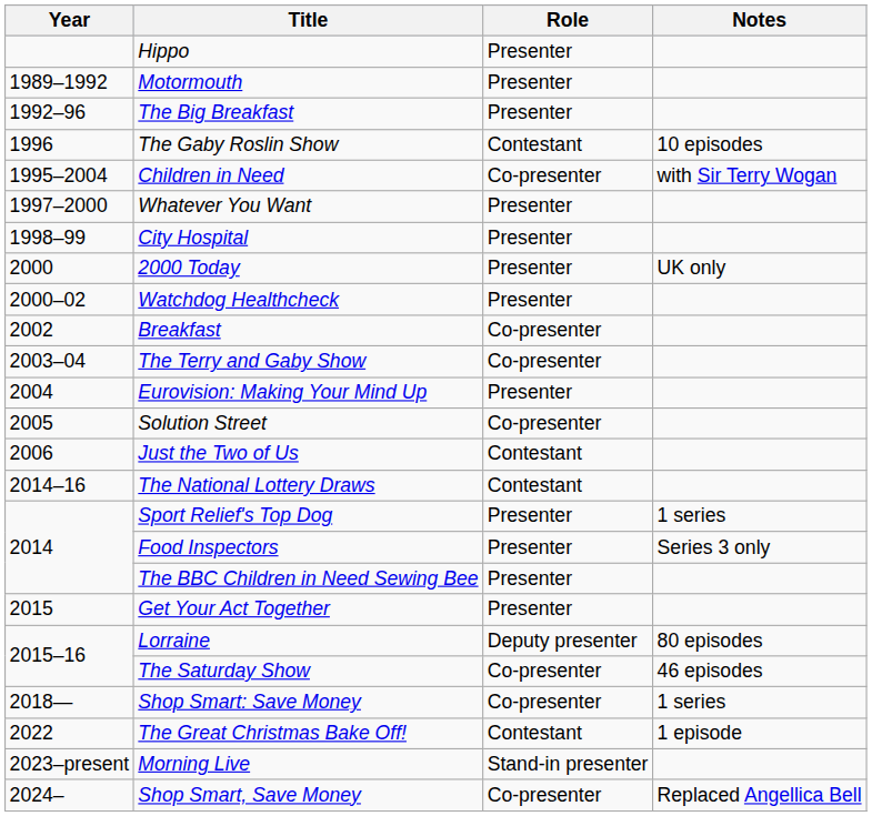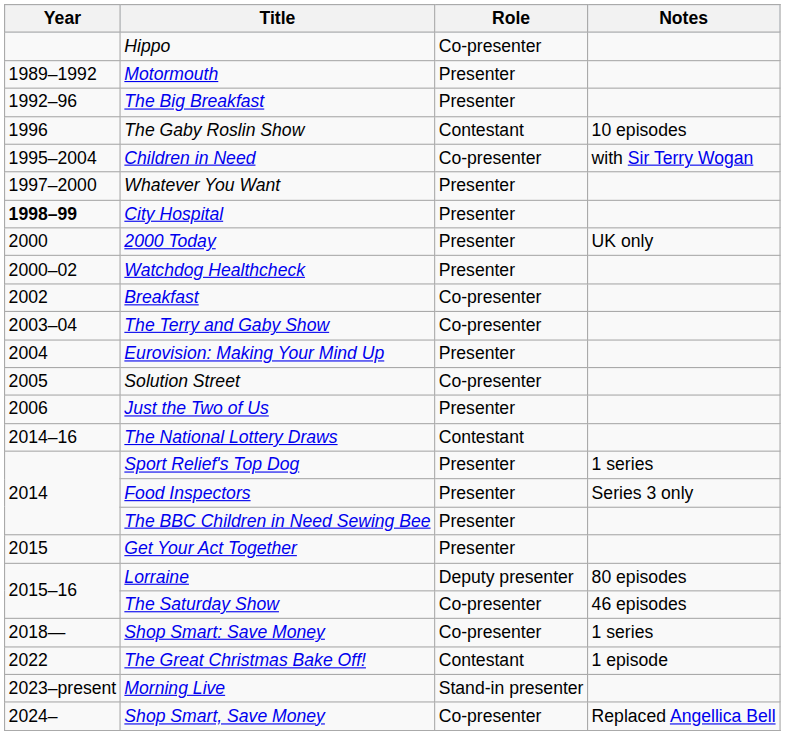Hippo | Role: Presenter -> Co-presenter
City Hospital | Year: normal -> bold
Just the Two of Us | Role: Contestant -> Presenter
